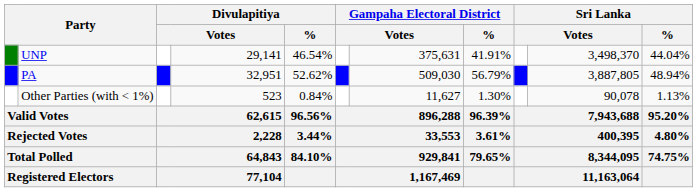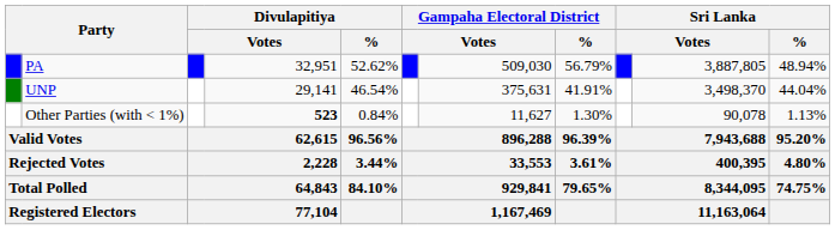rows swapped: PA <-> UNP
Other Parties (with < 1%) | column 4: normal -> bold
